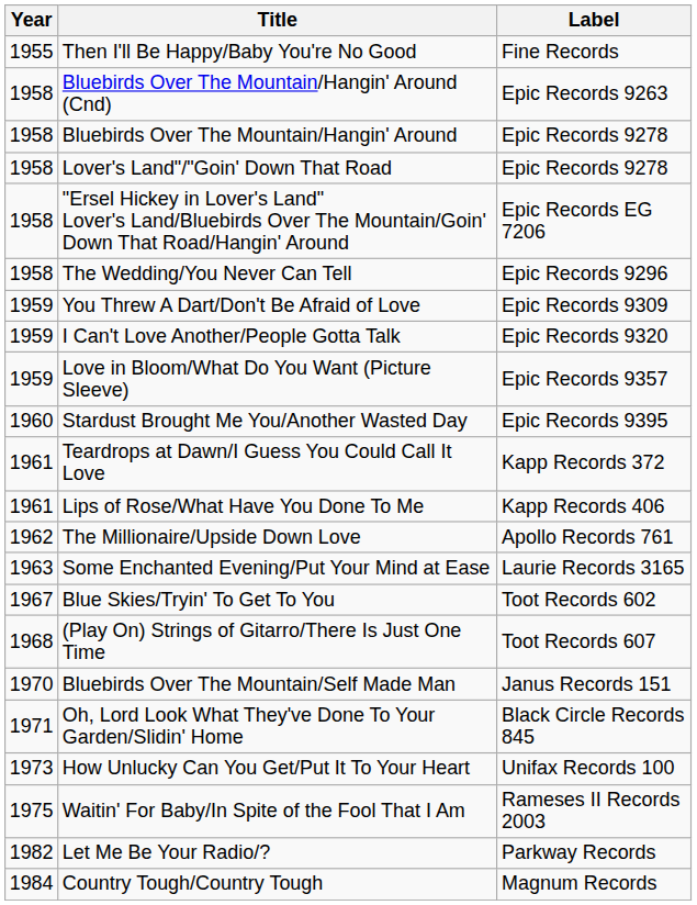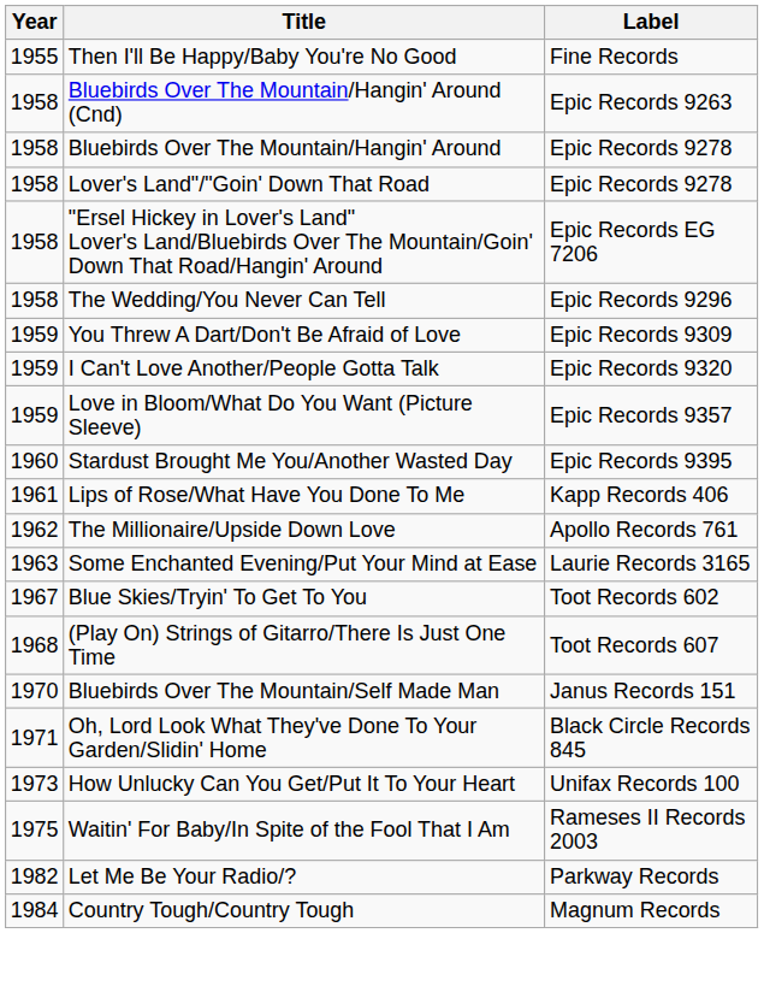- row: 1961 | Teardrops at Dawn/I Guess You Could Call It Love | Kapp Records 372
